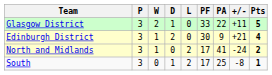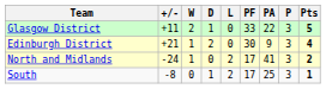columns swapped: P <-> +/-
